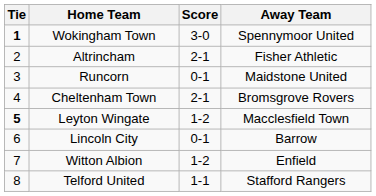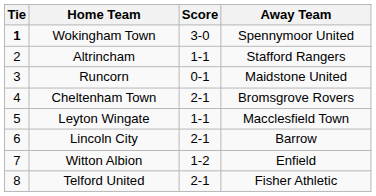Altrincham | Score: 2-1 -> 1-1
Altrincham | Away Team: Fisher Athletic -> Stafford Rangers
Leyton Wingate | Tie: bold -> normal
Leyton Wingate | Score: 1-2 -> 1-1
Lincoln City | Score: 0-1 -> 2-1
Telford United | Score: 1-1 -> 2-1
Telford United | Away Team: Stafford Rangers -> Fisher Athletic
